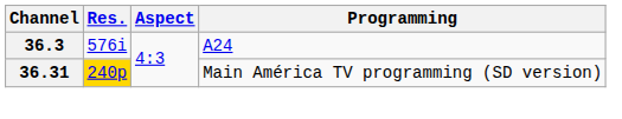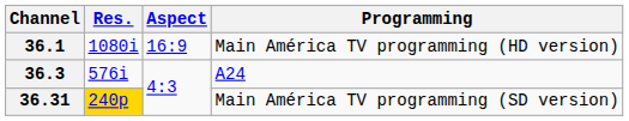+ row: 36.1 | 1080i | 16:9 | Main América TV programming (HD version)
